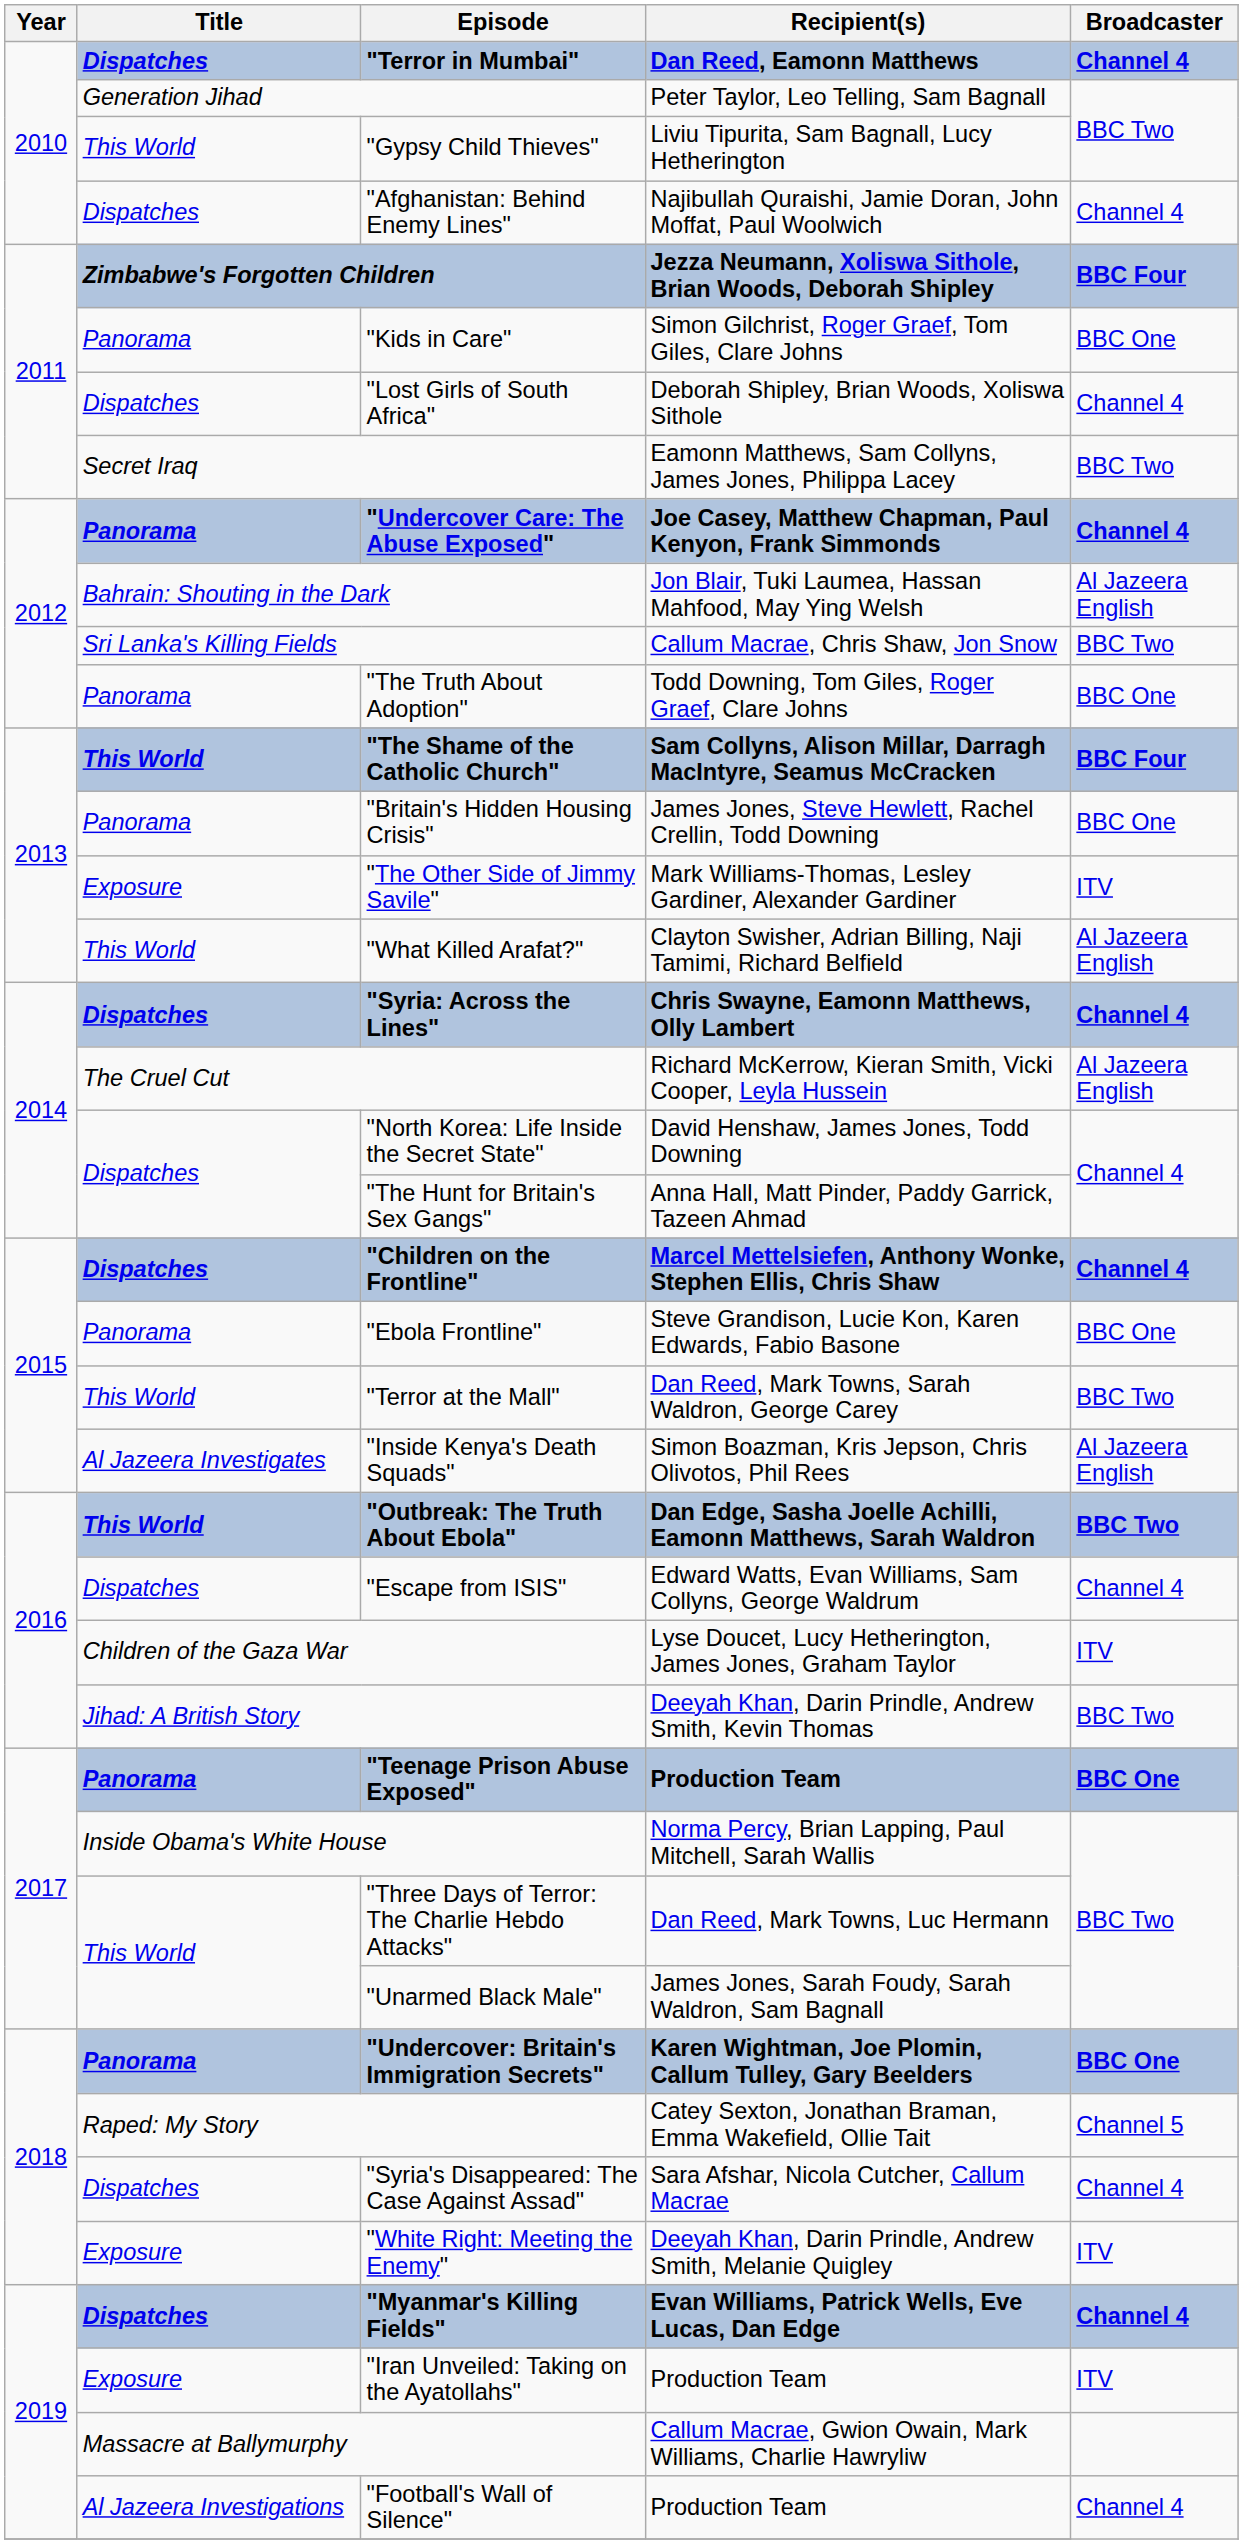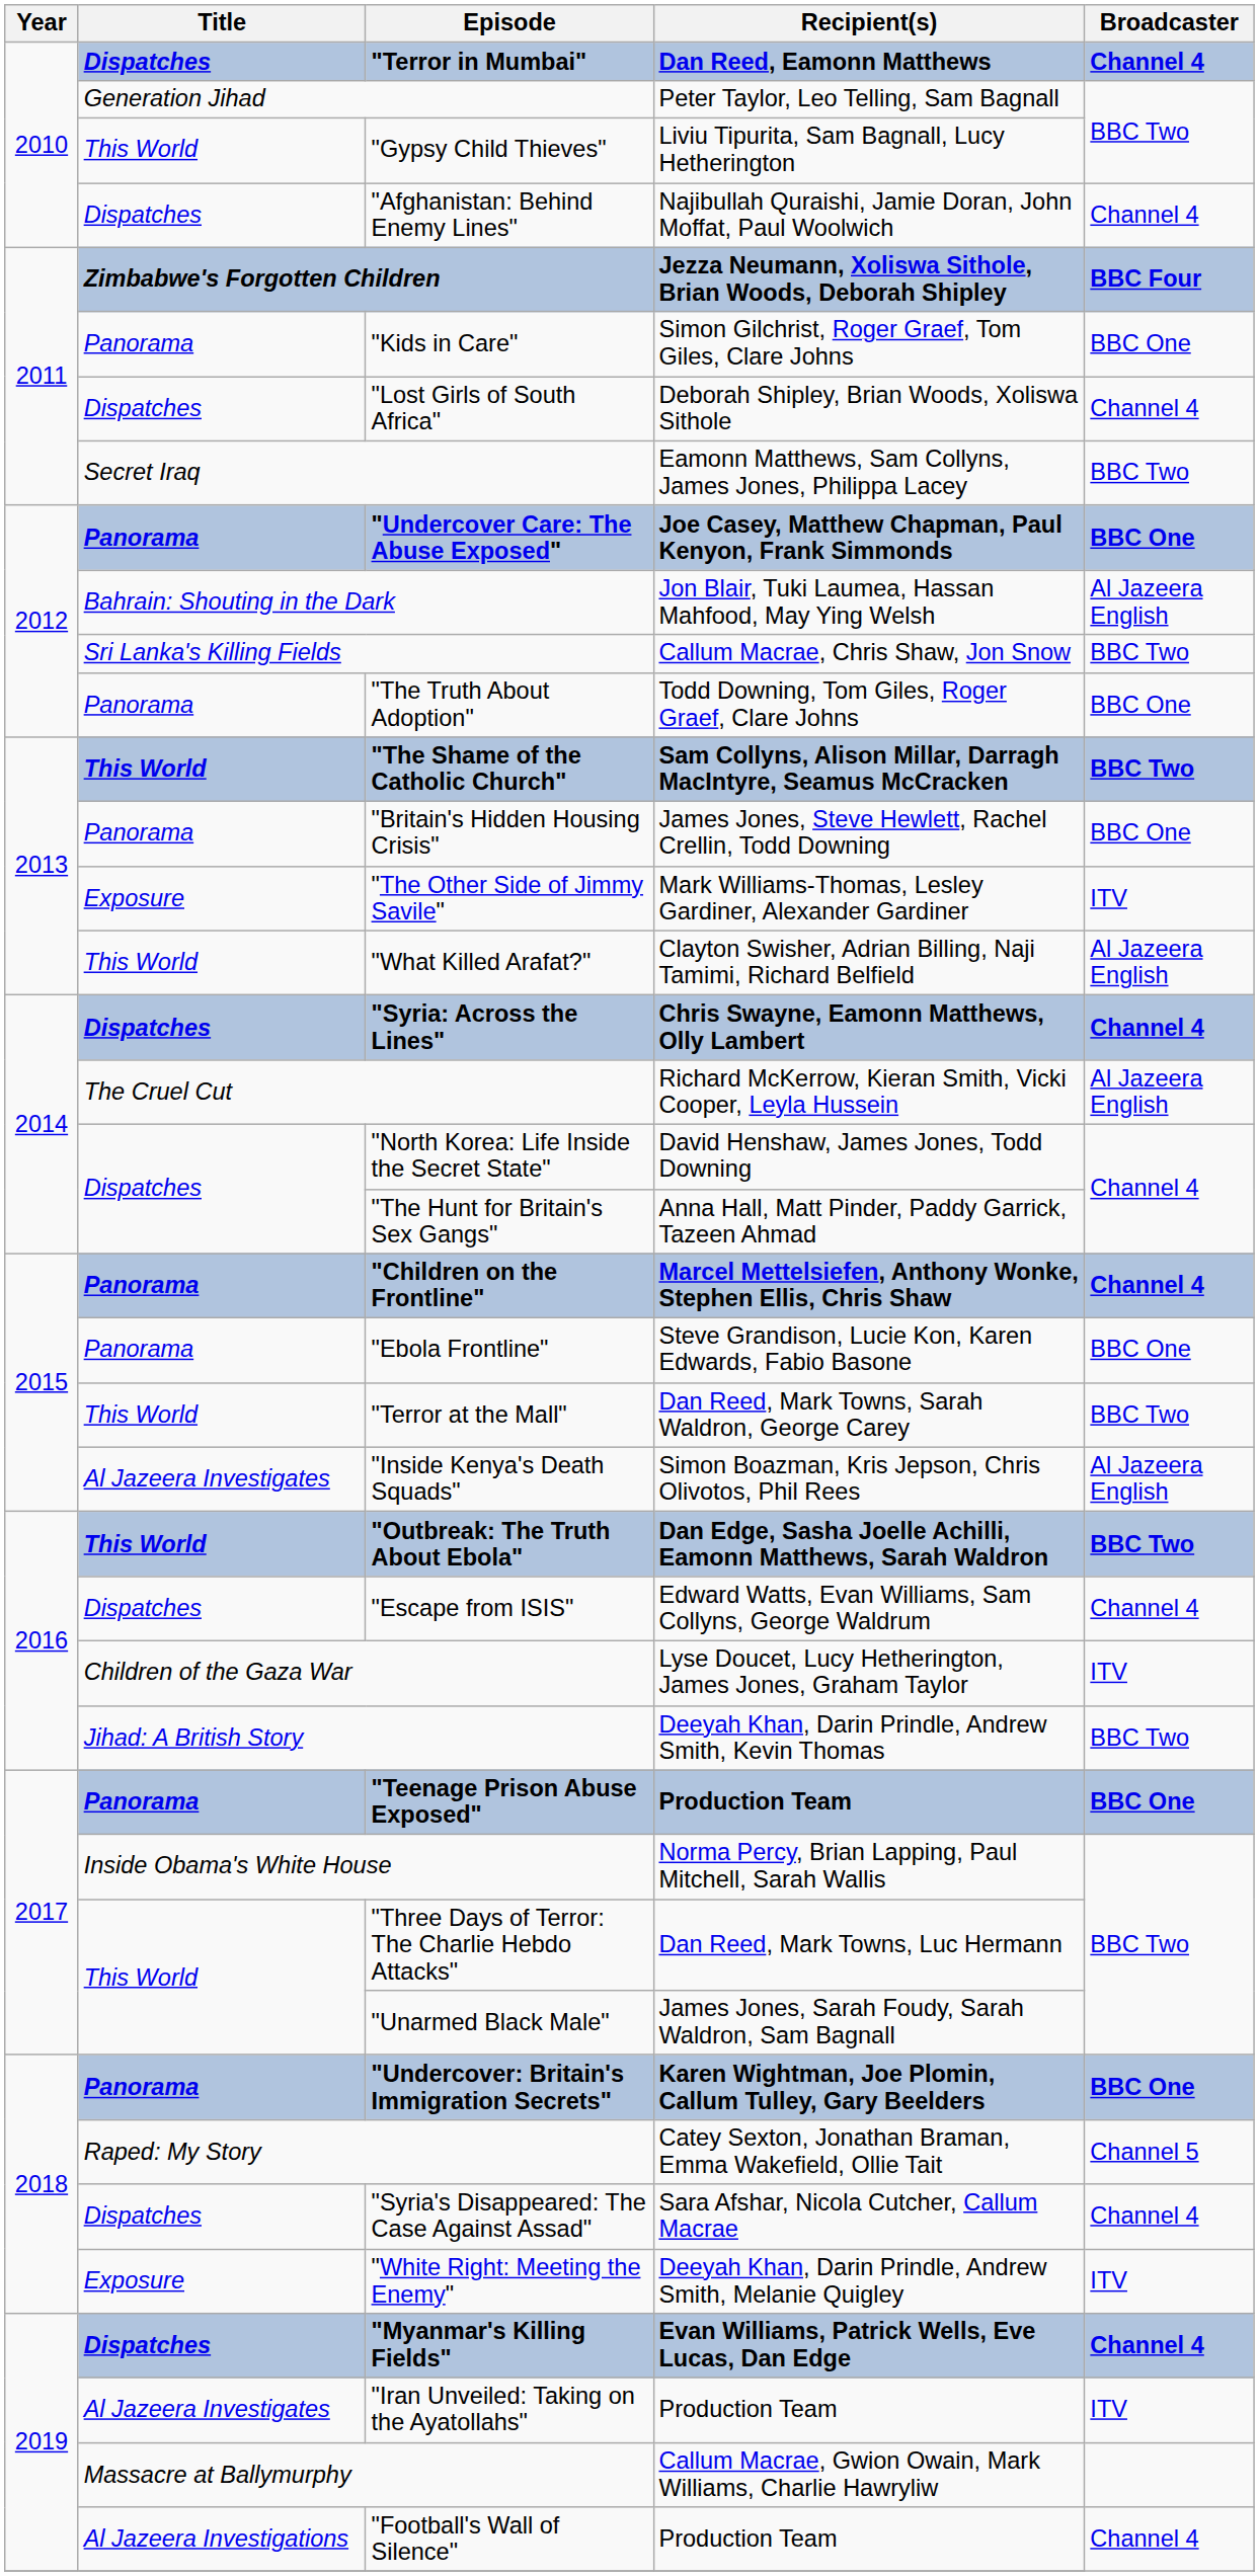"Undercover Care: The Abuse Exposed" | Broadcaster: Channel 4 -> BBC One
"The Shame of the Catholic Church" | Broadcaster: BBC Four -> BBC Two
"Children on the Frontline" | Title: Dispatches -> Panorama
"Iran Unveiled: Taking on the Ayatollahs" | Title: Exposure -> Al Jazeera Investigates
